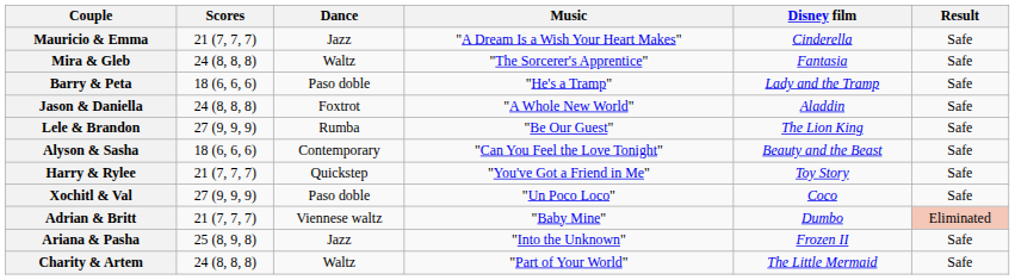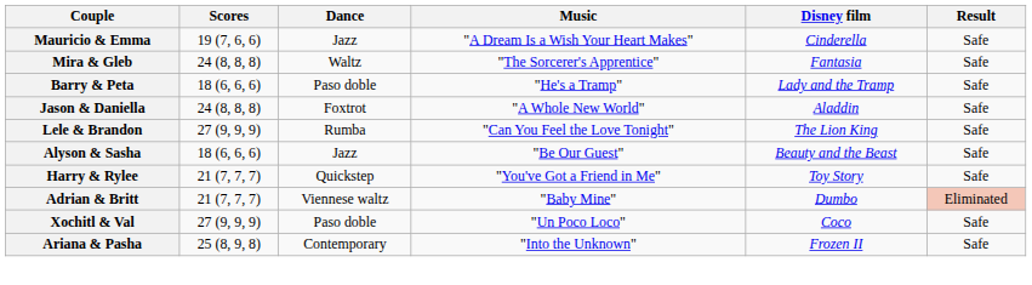Mauricio & Emma | Scores: 21 (7, 7, 7) -> 19 (7, 6, 6)
Lele & Brandon | Music: "Be Our Guest" -> "Can You Feel the Love Tonight"
Alyson & Sasha | Dance: Contemporary -> Jazz
Alyson & Sasha | Music: "Can You Feel the Love Tonight" -> "Be Our Guest"
rows swapped: Xochitl & Val <-> Adrian & Britt
Ariana & Pasha | Dance: Jazz -> Contemporary
- row: Charity & Artem | 24 (8, 8, 8) | Waltz | "Part of Your World" | The Little Mermaid | Safe
